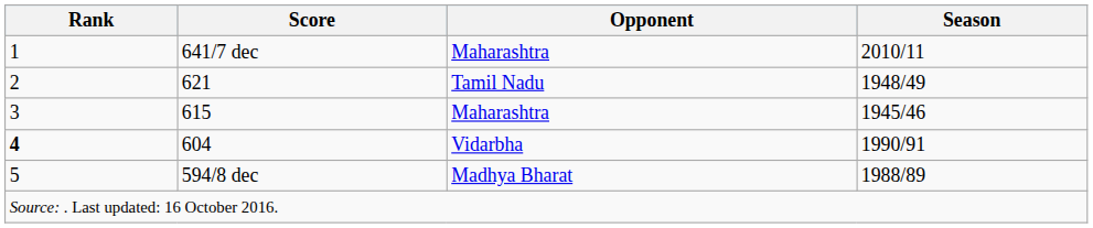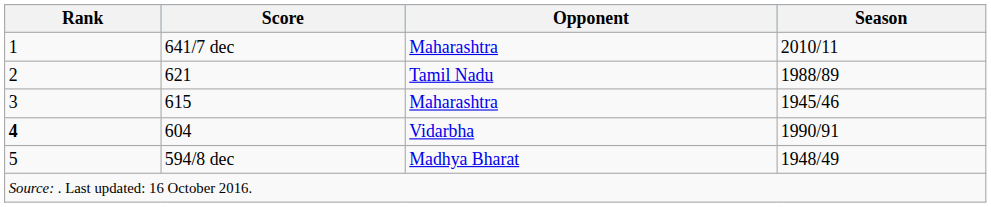621 | Season: 1948/49 -> 1988/89
594/8 dec | Season: 1988/89 -> 1948/49
